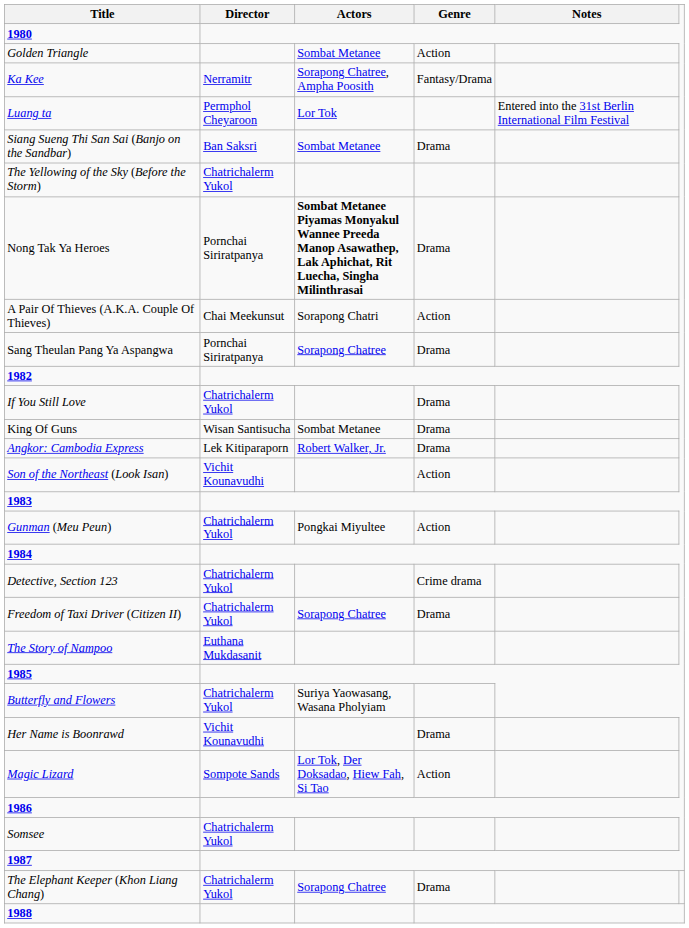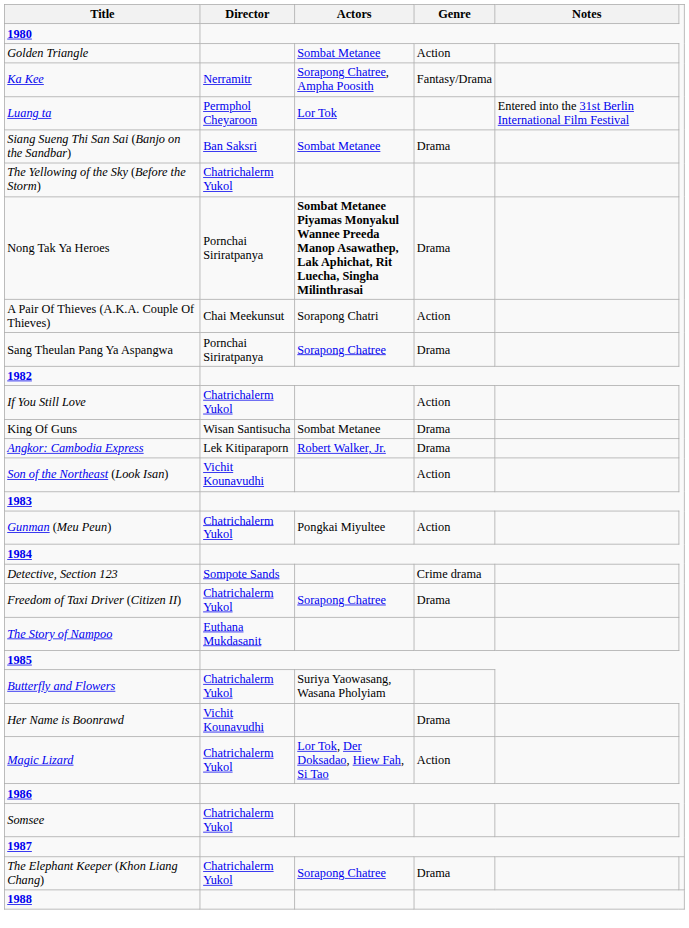If You Still Love | Genre: Drama -> Action
Detective, Section 123 | Director: Chatrichalerm Yukol -> Sompote Sands
Magic Lizard | Director: Sompote Sands -> Chatrichalerm Yukol
